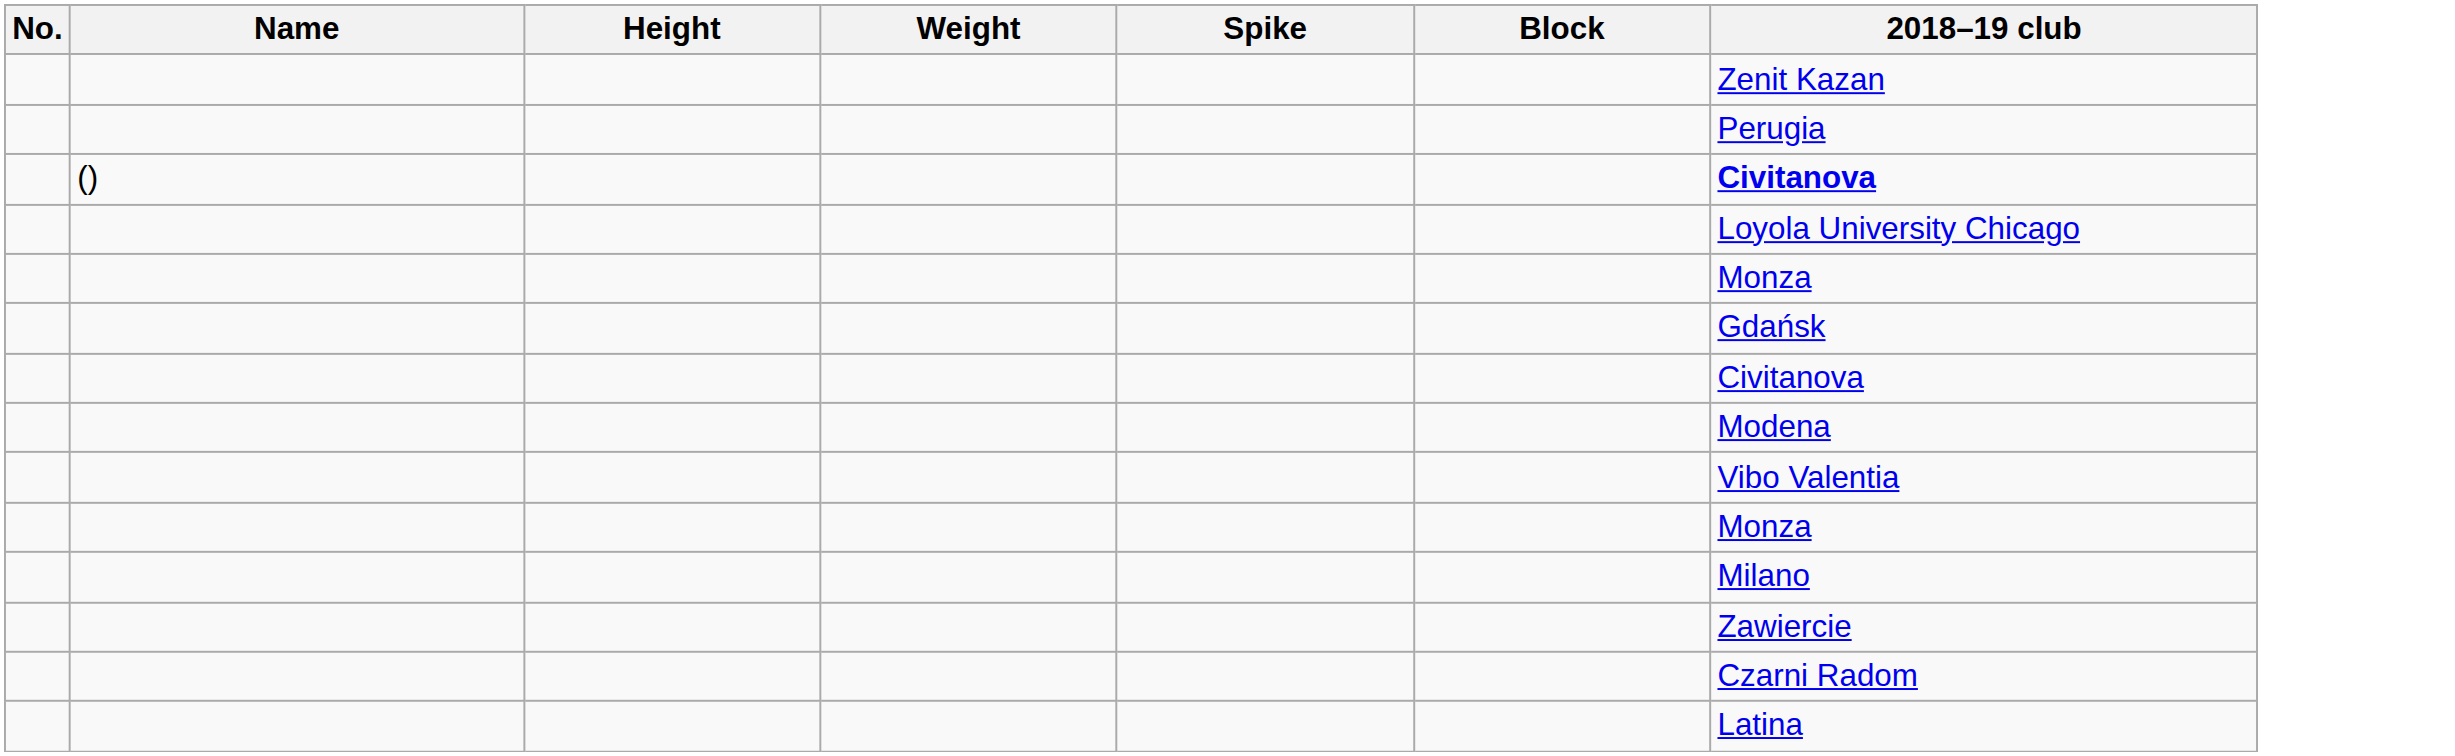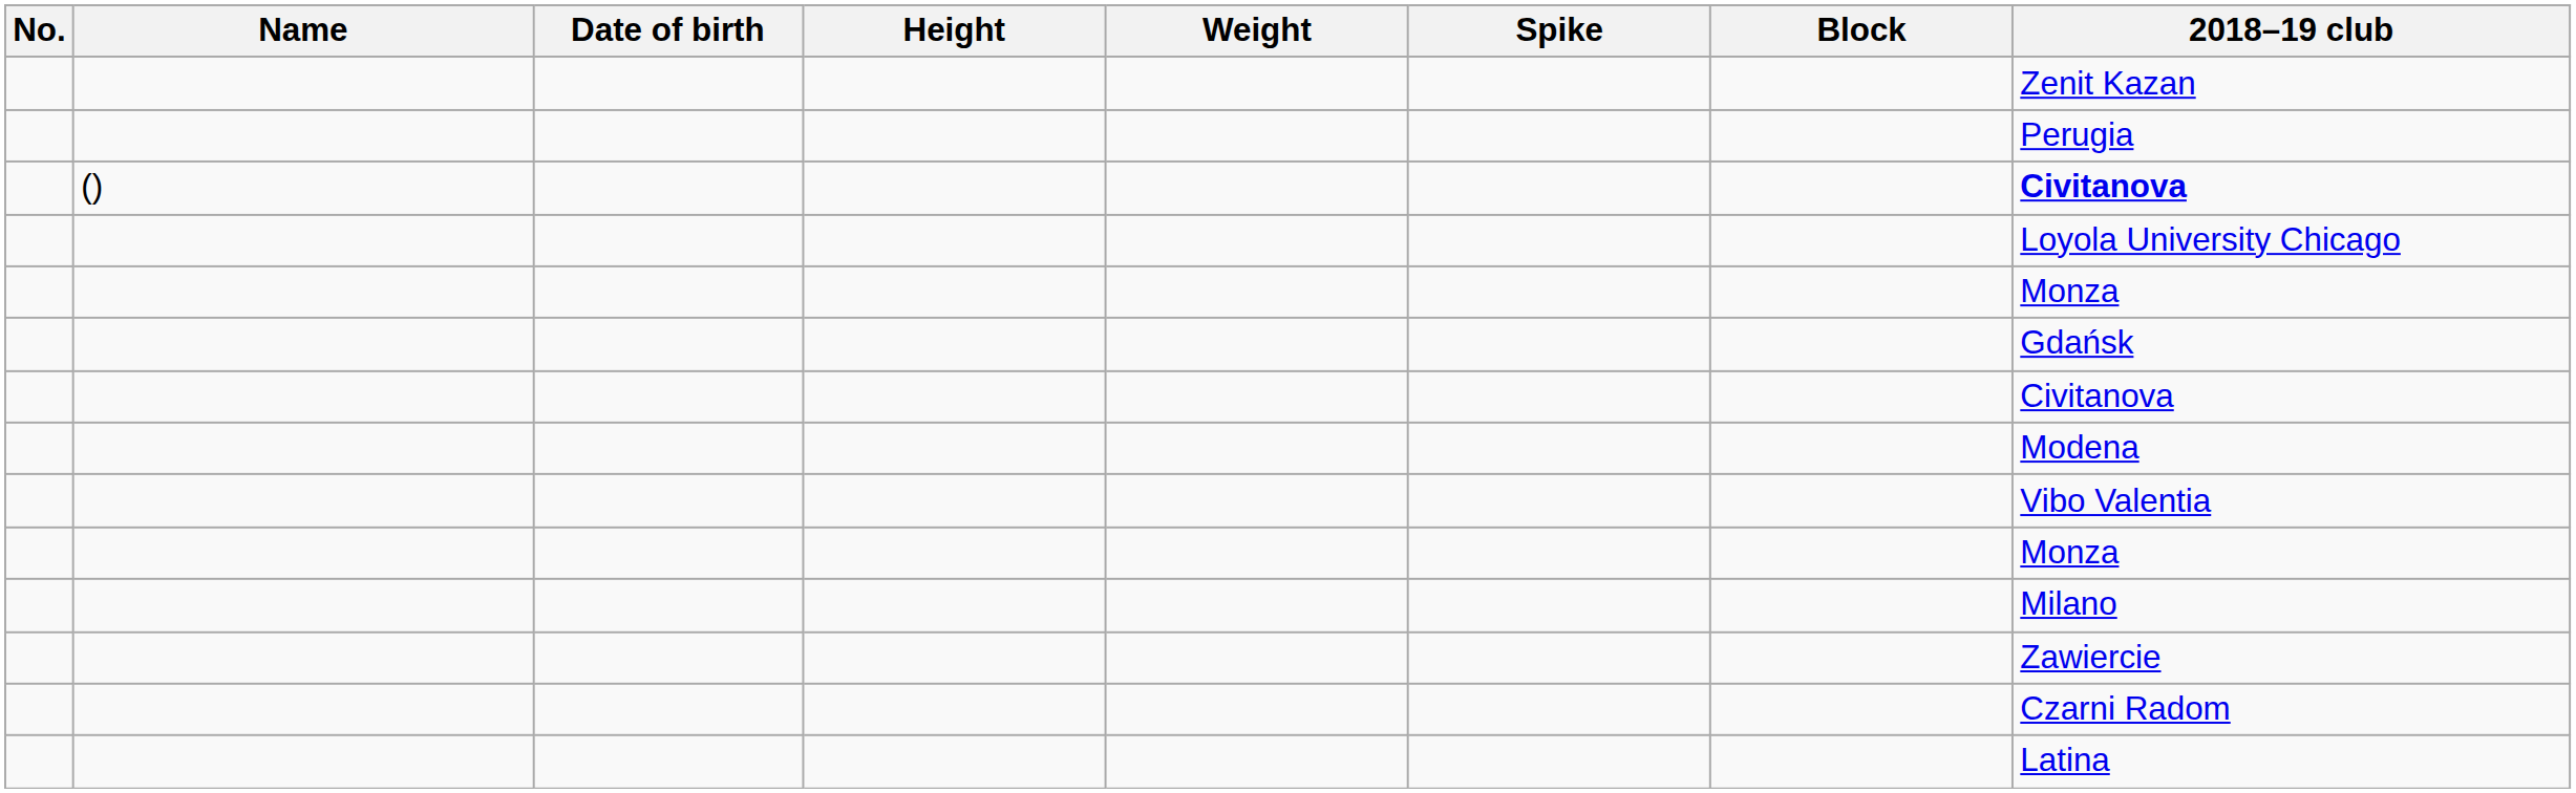+ column: Date of birth
